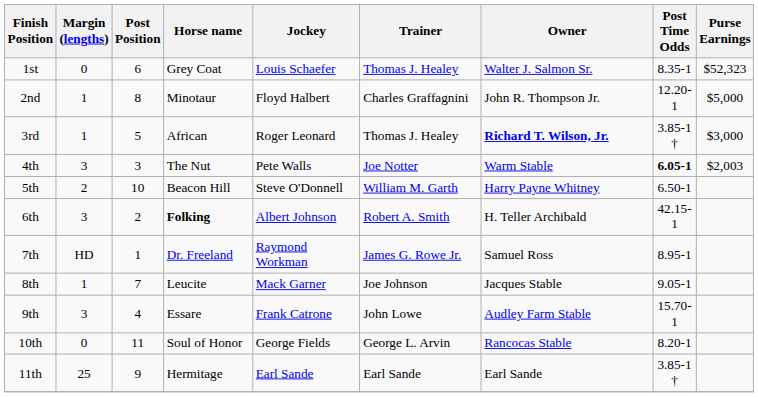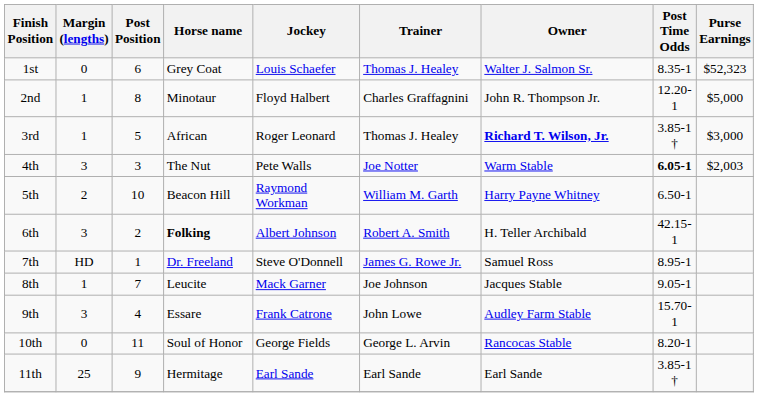5th | Jockey: Steve O'Donnell -> Raymond Workman
7th | Jockey: Raymond Workman -> Steve O'Donnell
